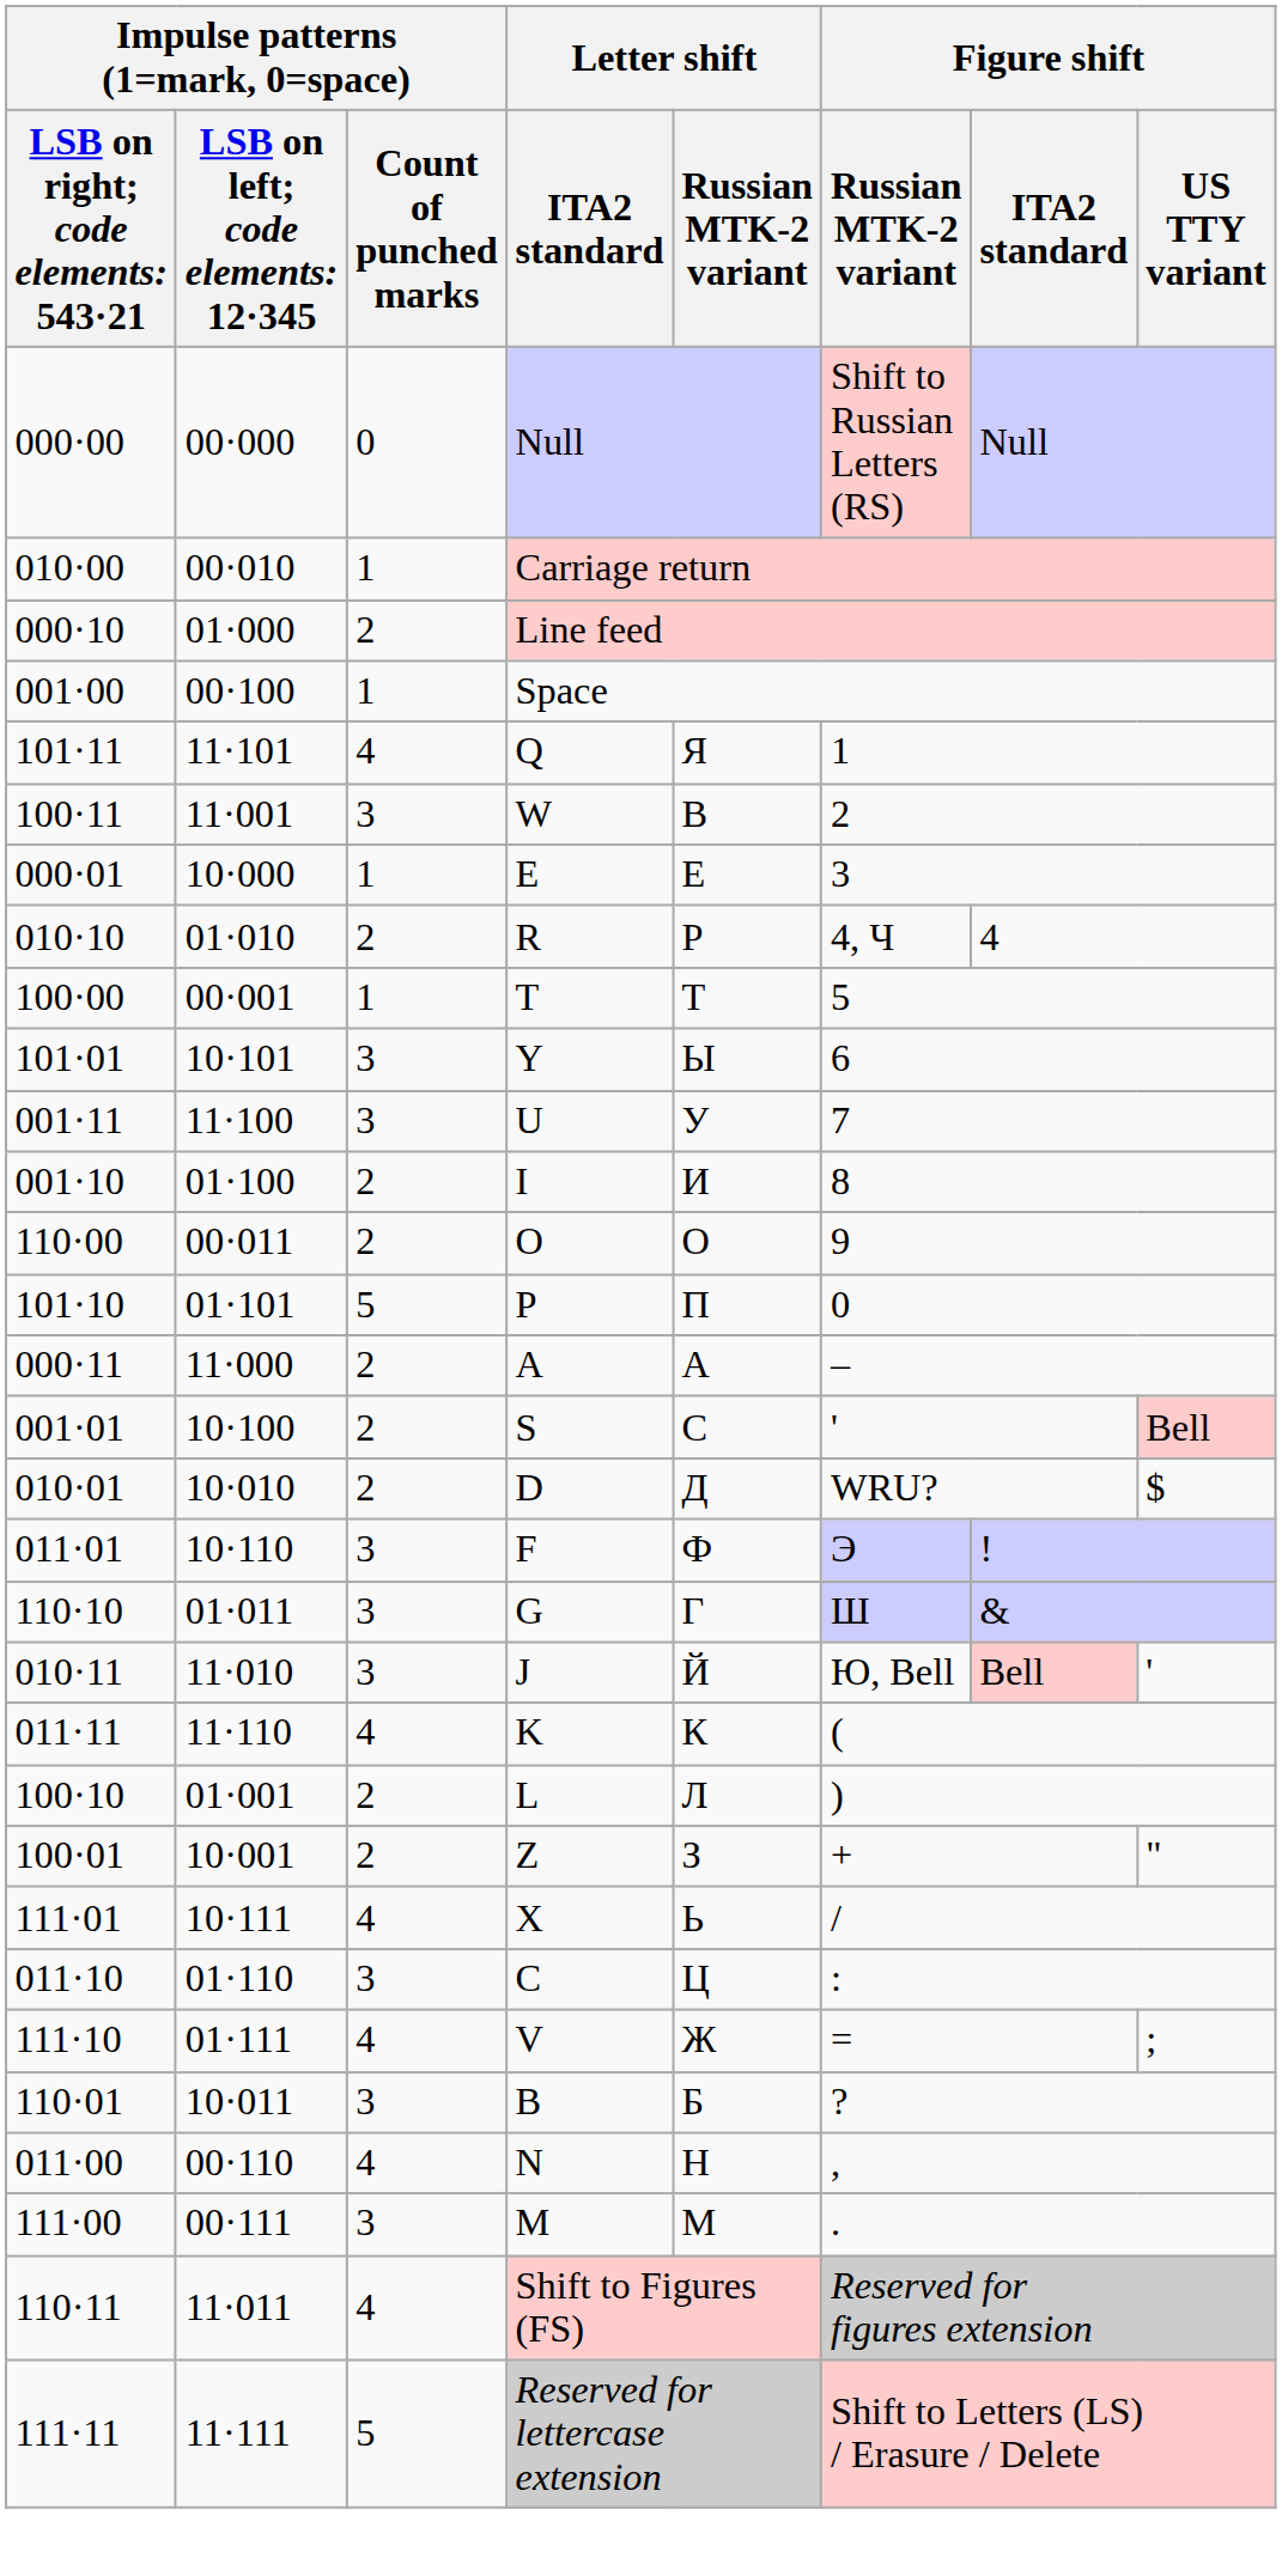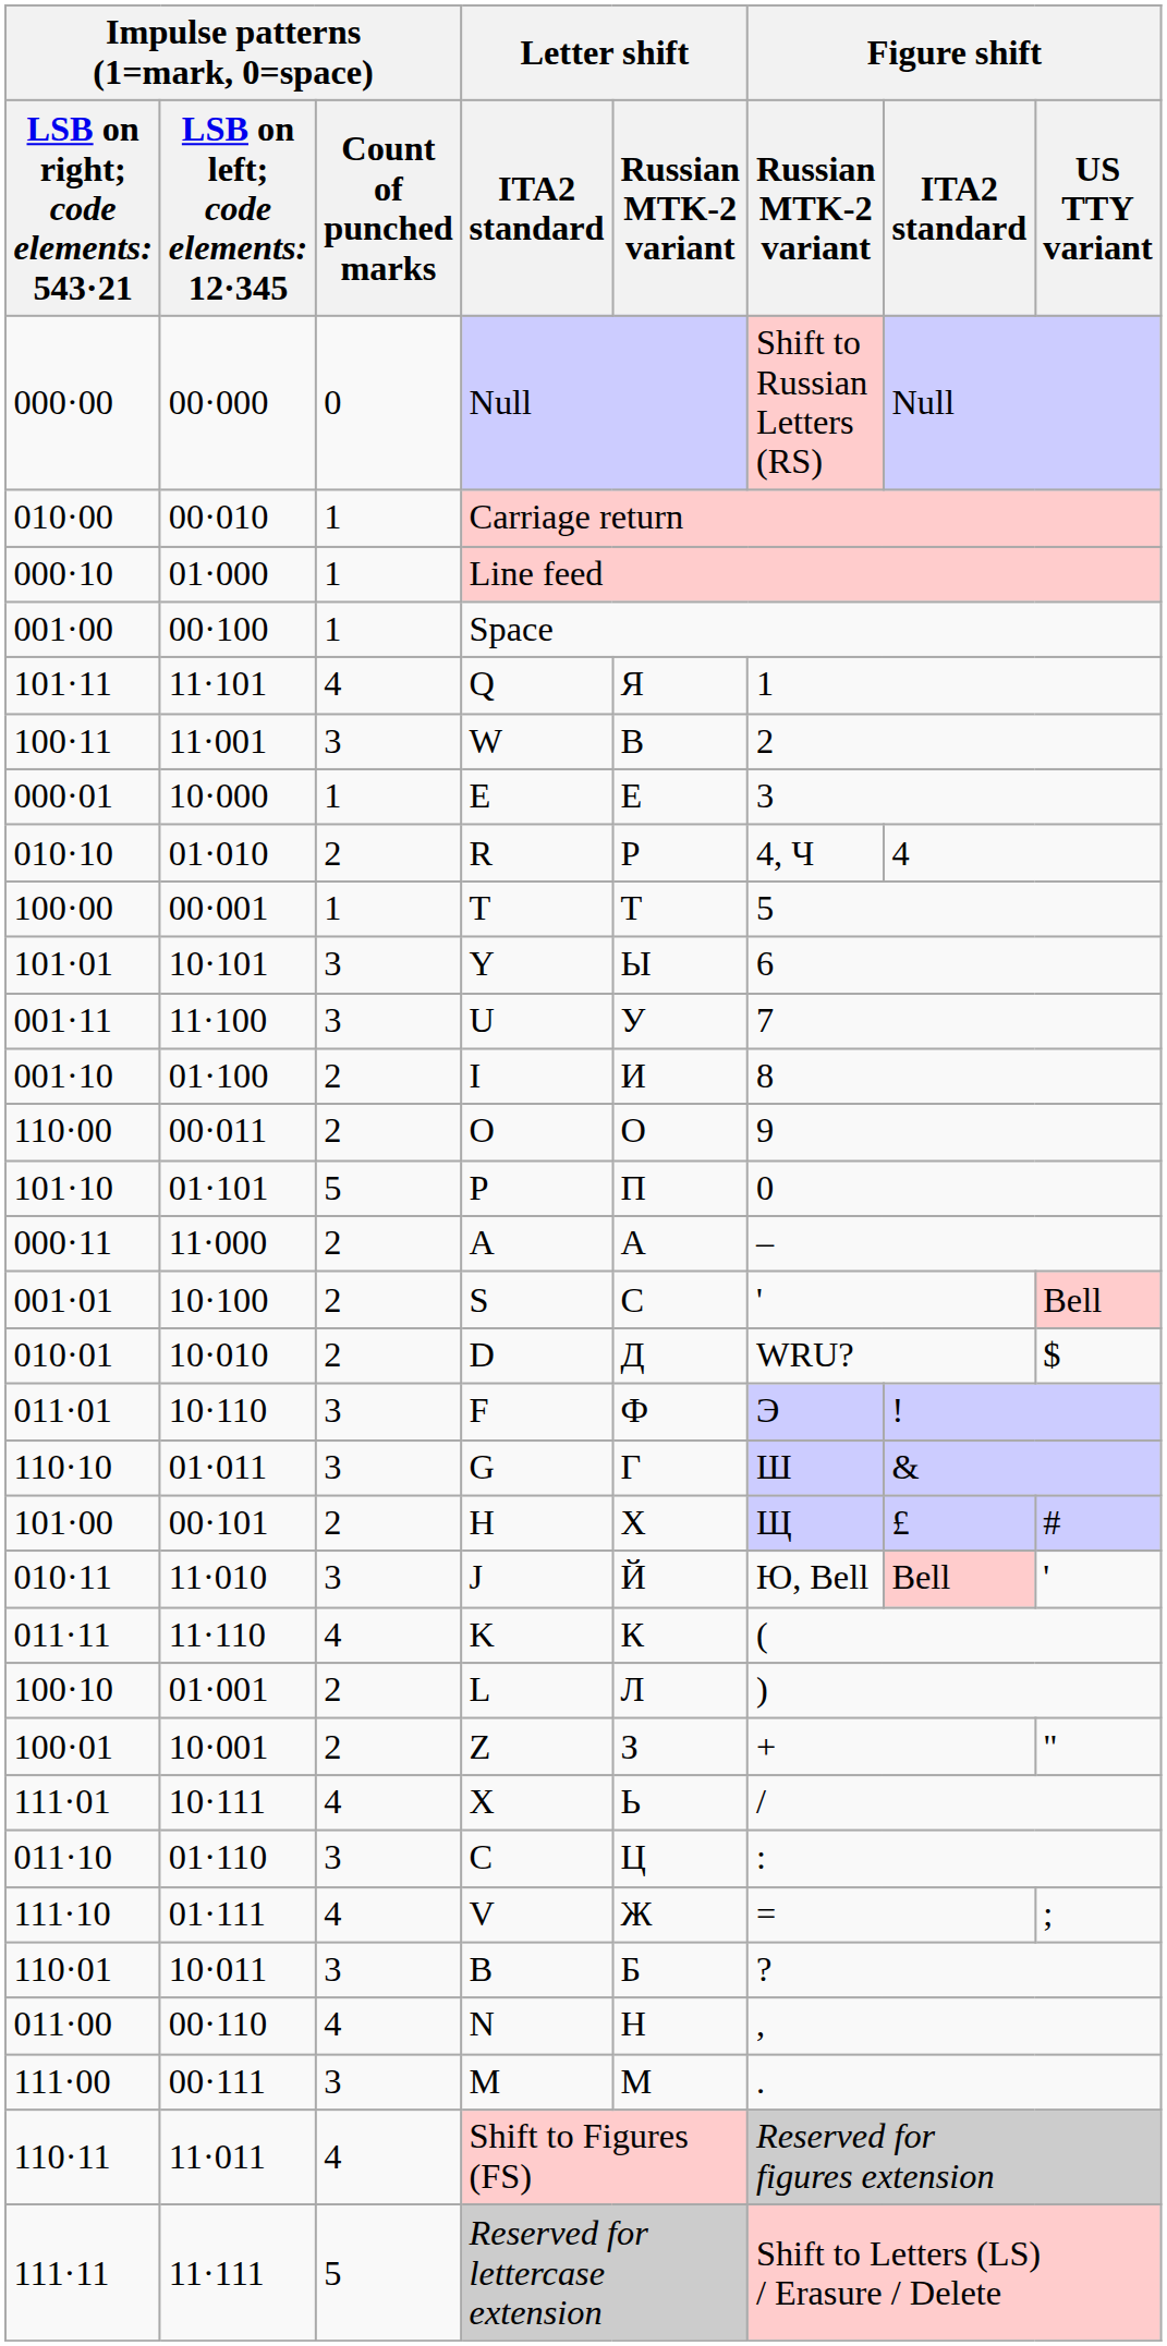000·10 | Impulse patterns (1=mark, 0=space) / Count of punched marks: 2 -> 1
+ row: 101·00 | 00·101 | 2 | H | Х | Щ | £ | #
